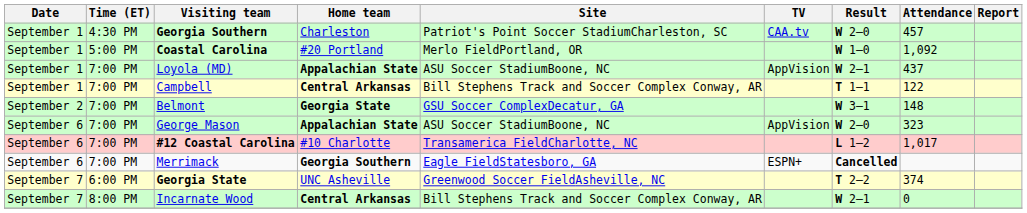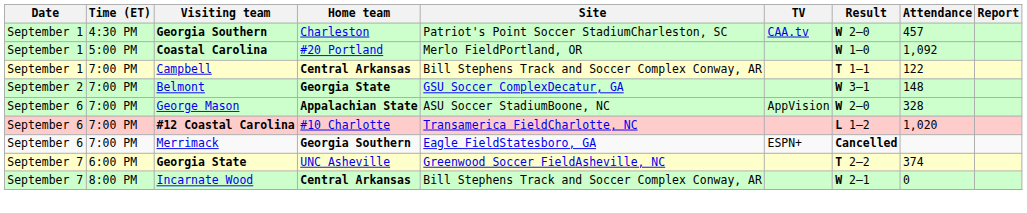- row: September 1 | 7:00 PM | Loyola (MD) | Appalachian State | ASU Soccer StadiumBoone, NC | AppVision | W 2–1 | 437
George Mason | Attendance: 323 -> 328
#12 Coastal Carolina | Attendance: 1,017 -> 1,020
